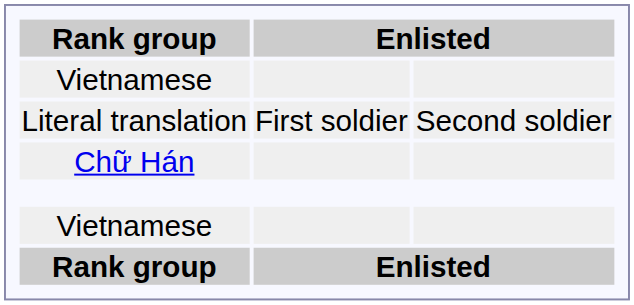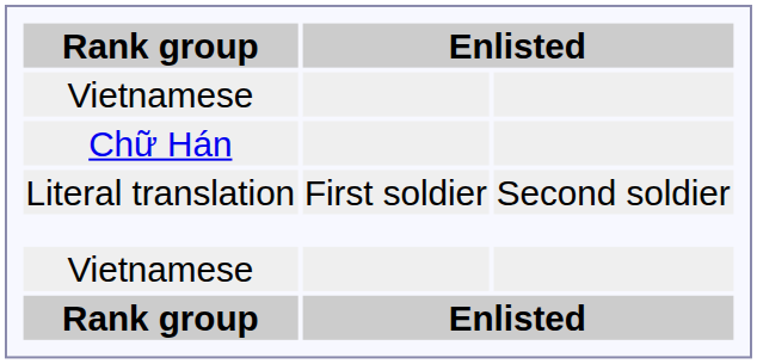rows swapped: Chữ Hán <-> Literal translation
